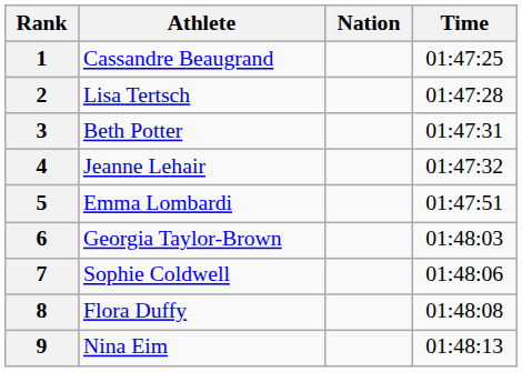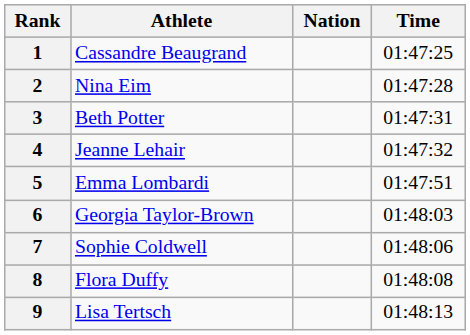2 | Athlete: Lisa Tertsch -> Nina Eim
9 | Athlete: Nina Eim -> Lisa Tertsch
